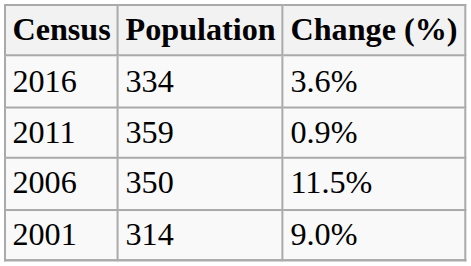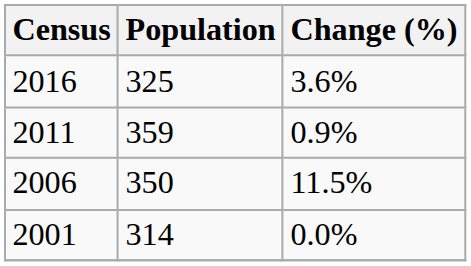2016 | Population: 334 -> 325
2001 | Change (%): 9.0% -> 0.0%
